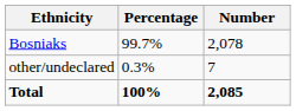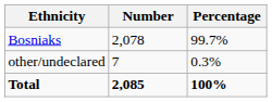columns swapped: Number <-> Percentage
